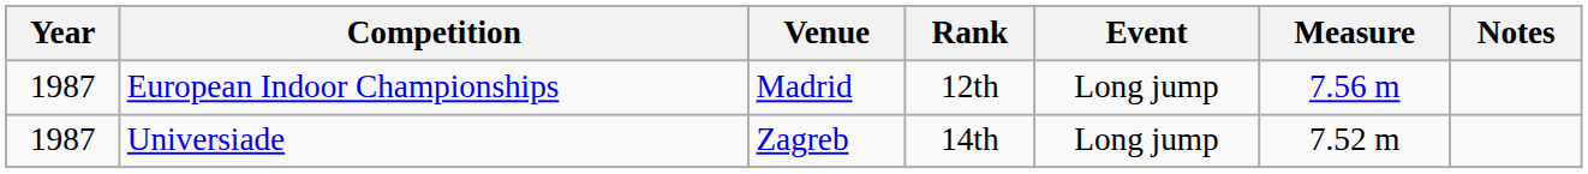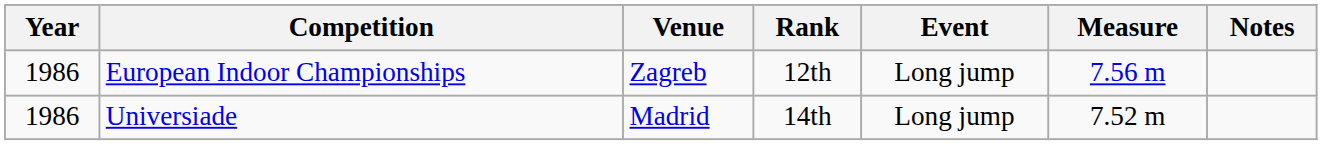European Indoor Championships | Year: 1987 -> 1986
European Indoor Championships | Venue: Madrid -> Zagreb
Universiade | Year: 1987 -> 1986
Universiade | Venue: Zagreb -> Madrid
